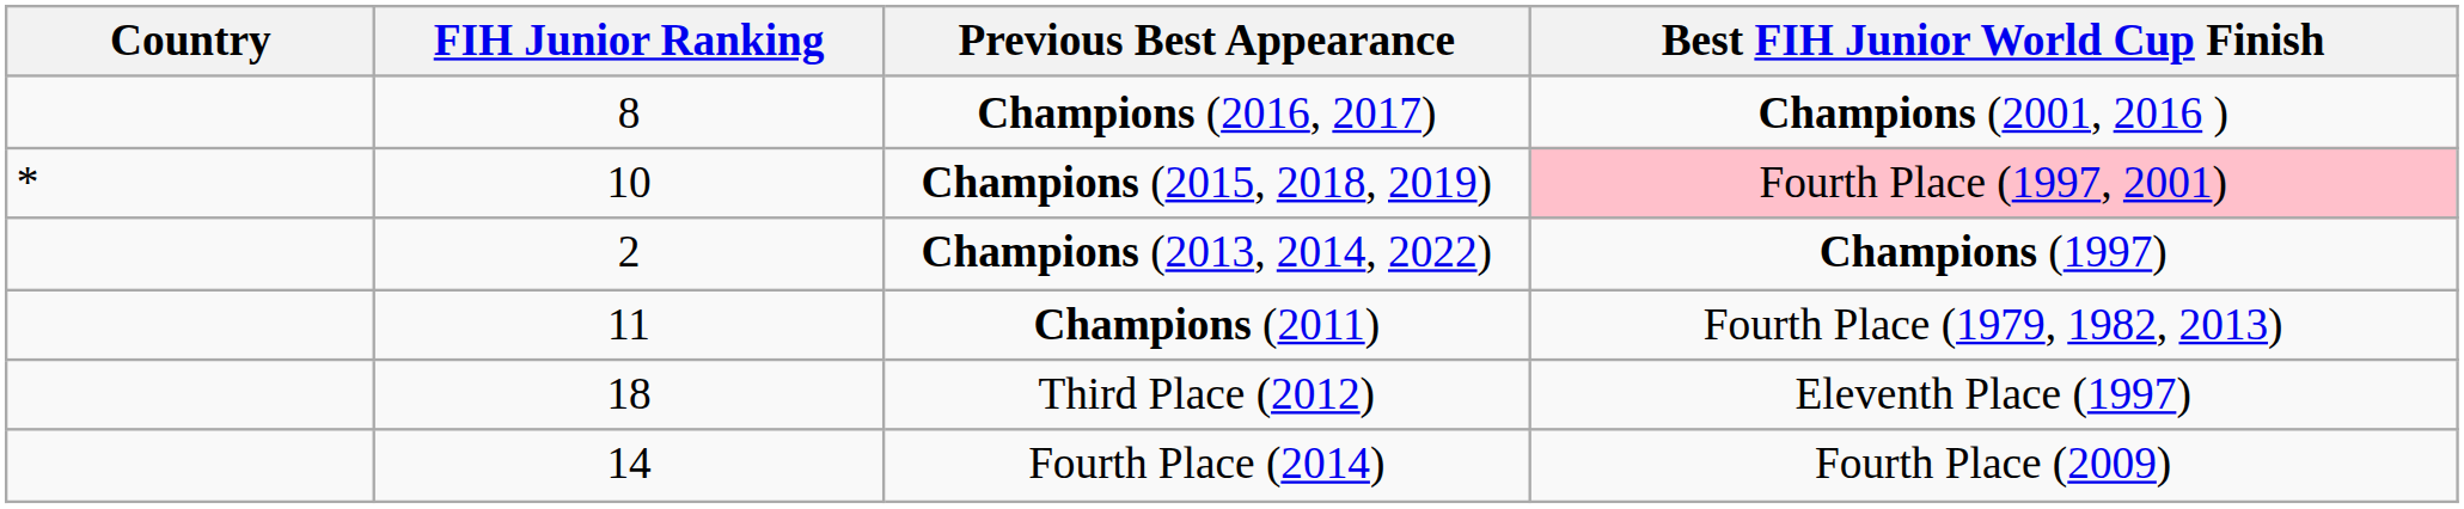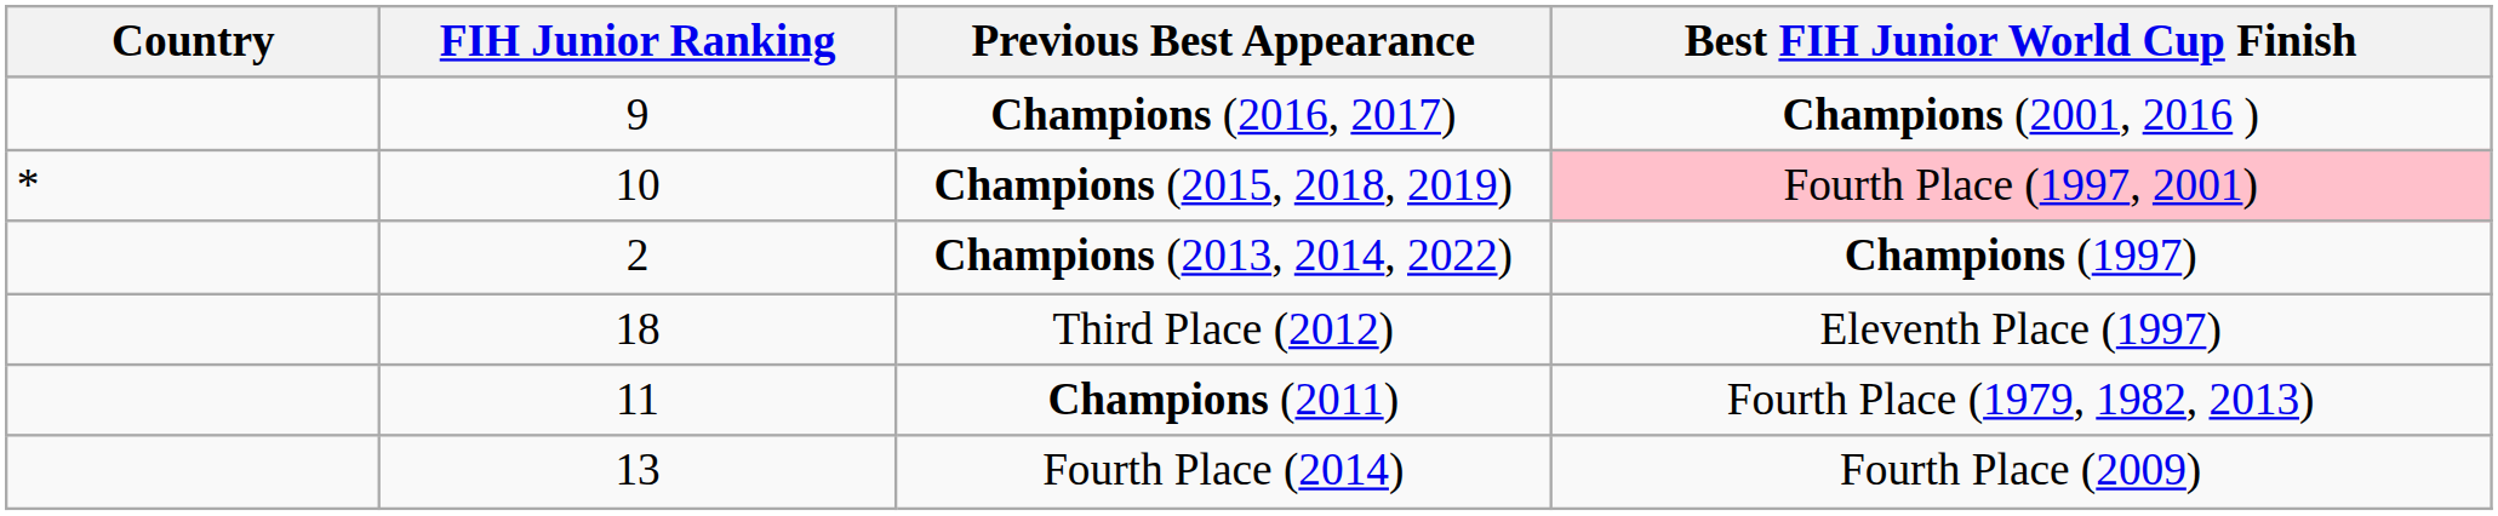Champions (2016, 2017) | FIH Junior Ranking: 8 -> 9
rows swapped: Third Place (2012) <-> Champions (2011)
Fourth Place (2014) | FIH Junior Ranking: 14 -> 13
